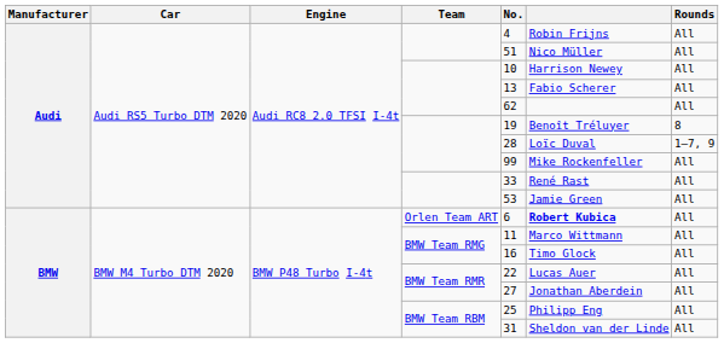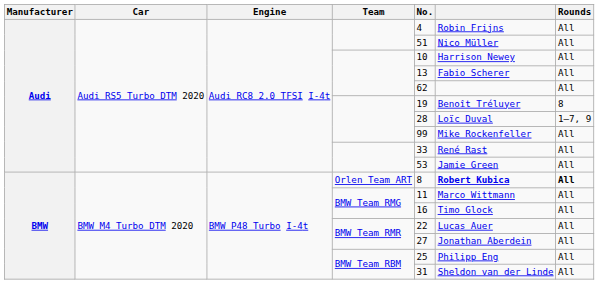Orlen Team ART | No.: 6 -> 8
Orlen Team ART | Rounds: normal -> bold
